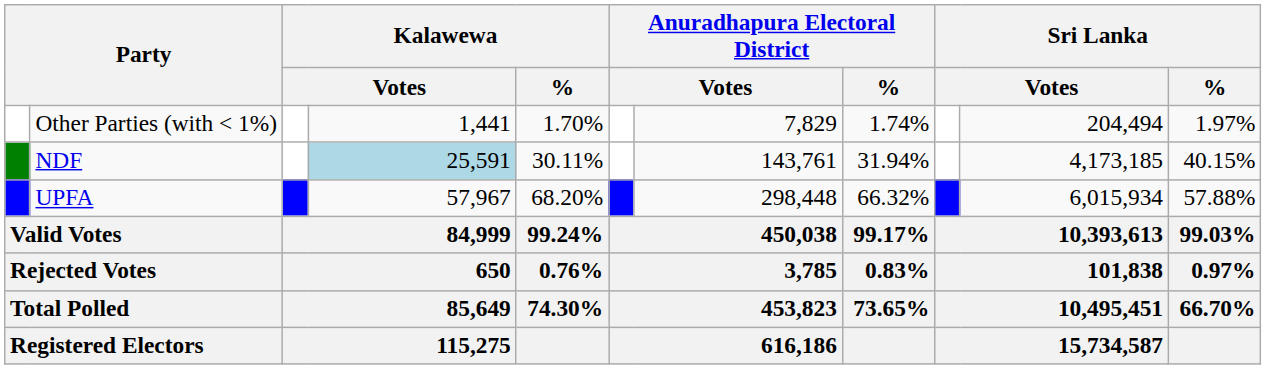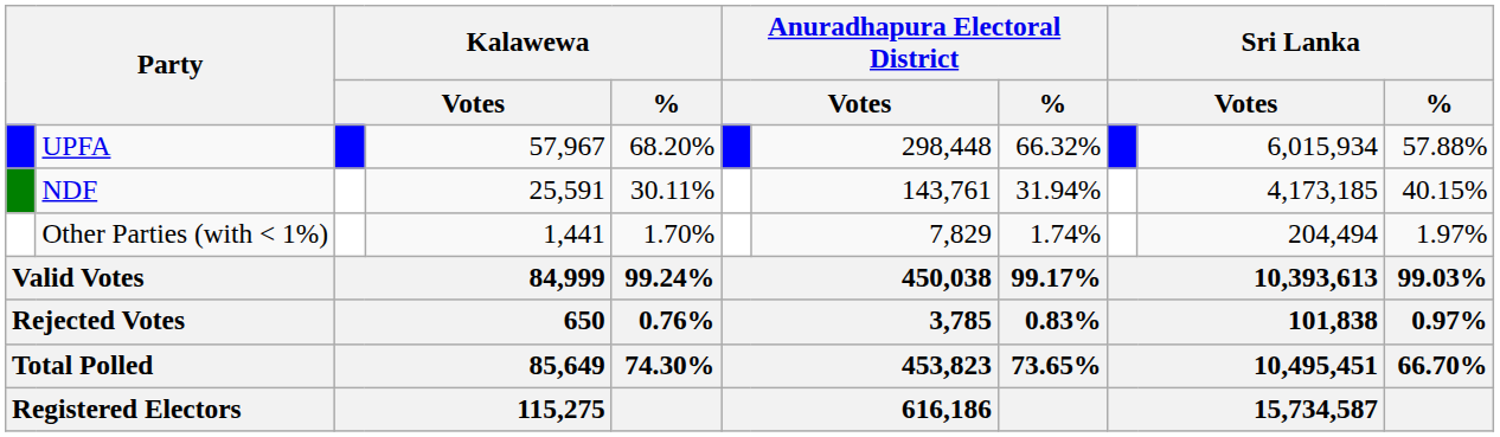rows swapped: UPFA <-> Other Parties (with < 1%)
NDF | column 4: lightblue background -> no background
